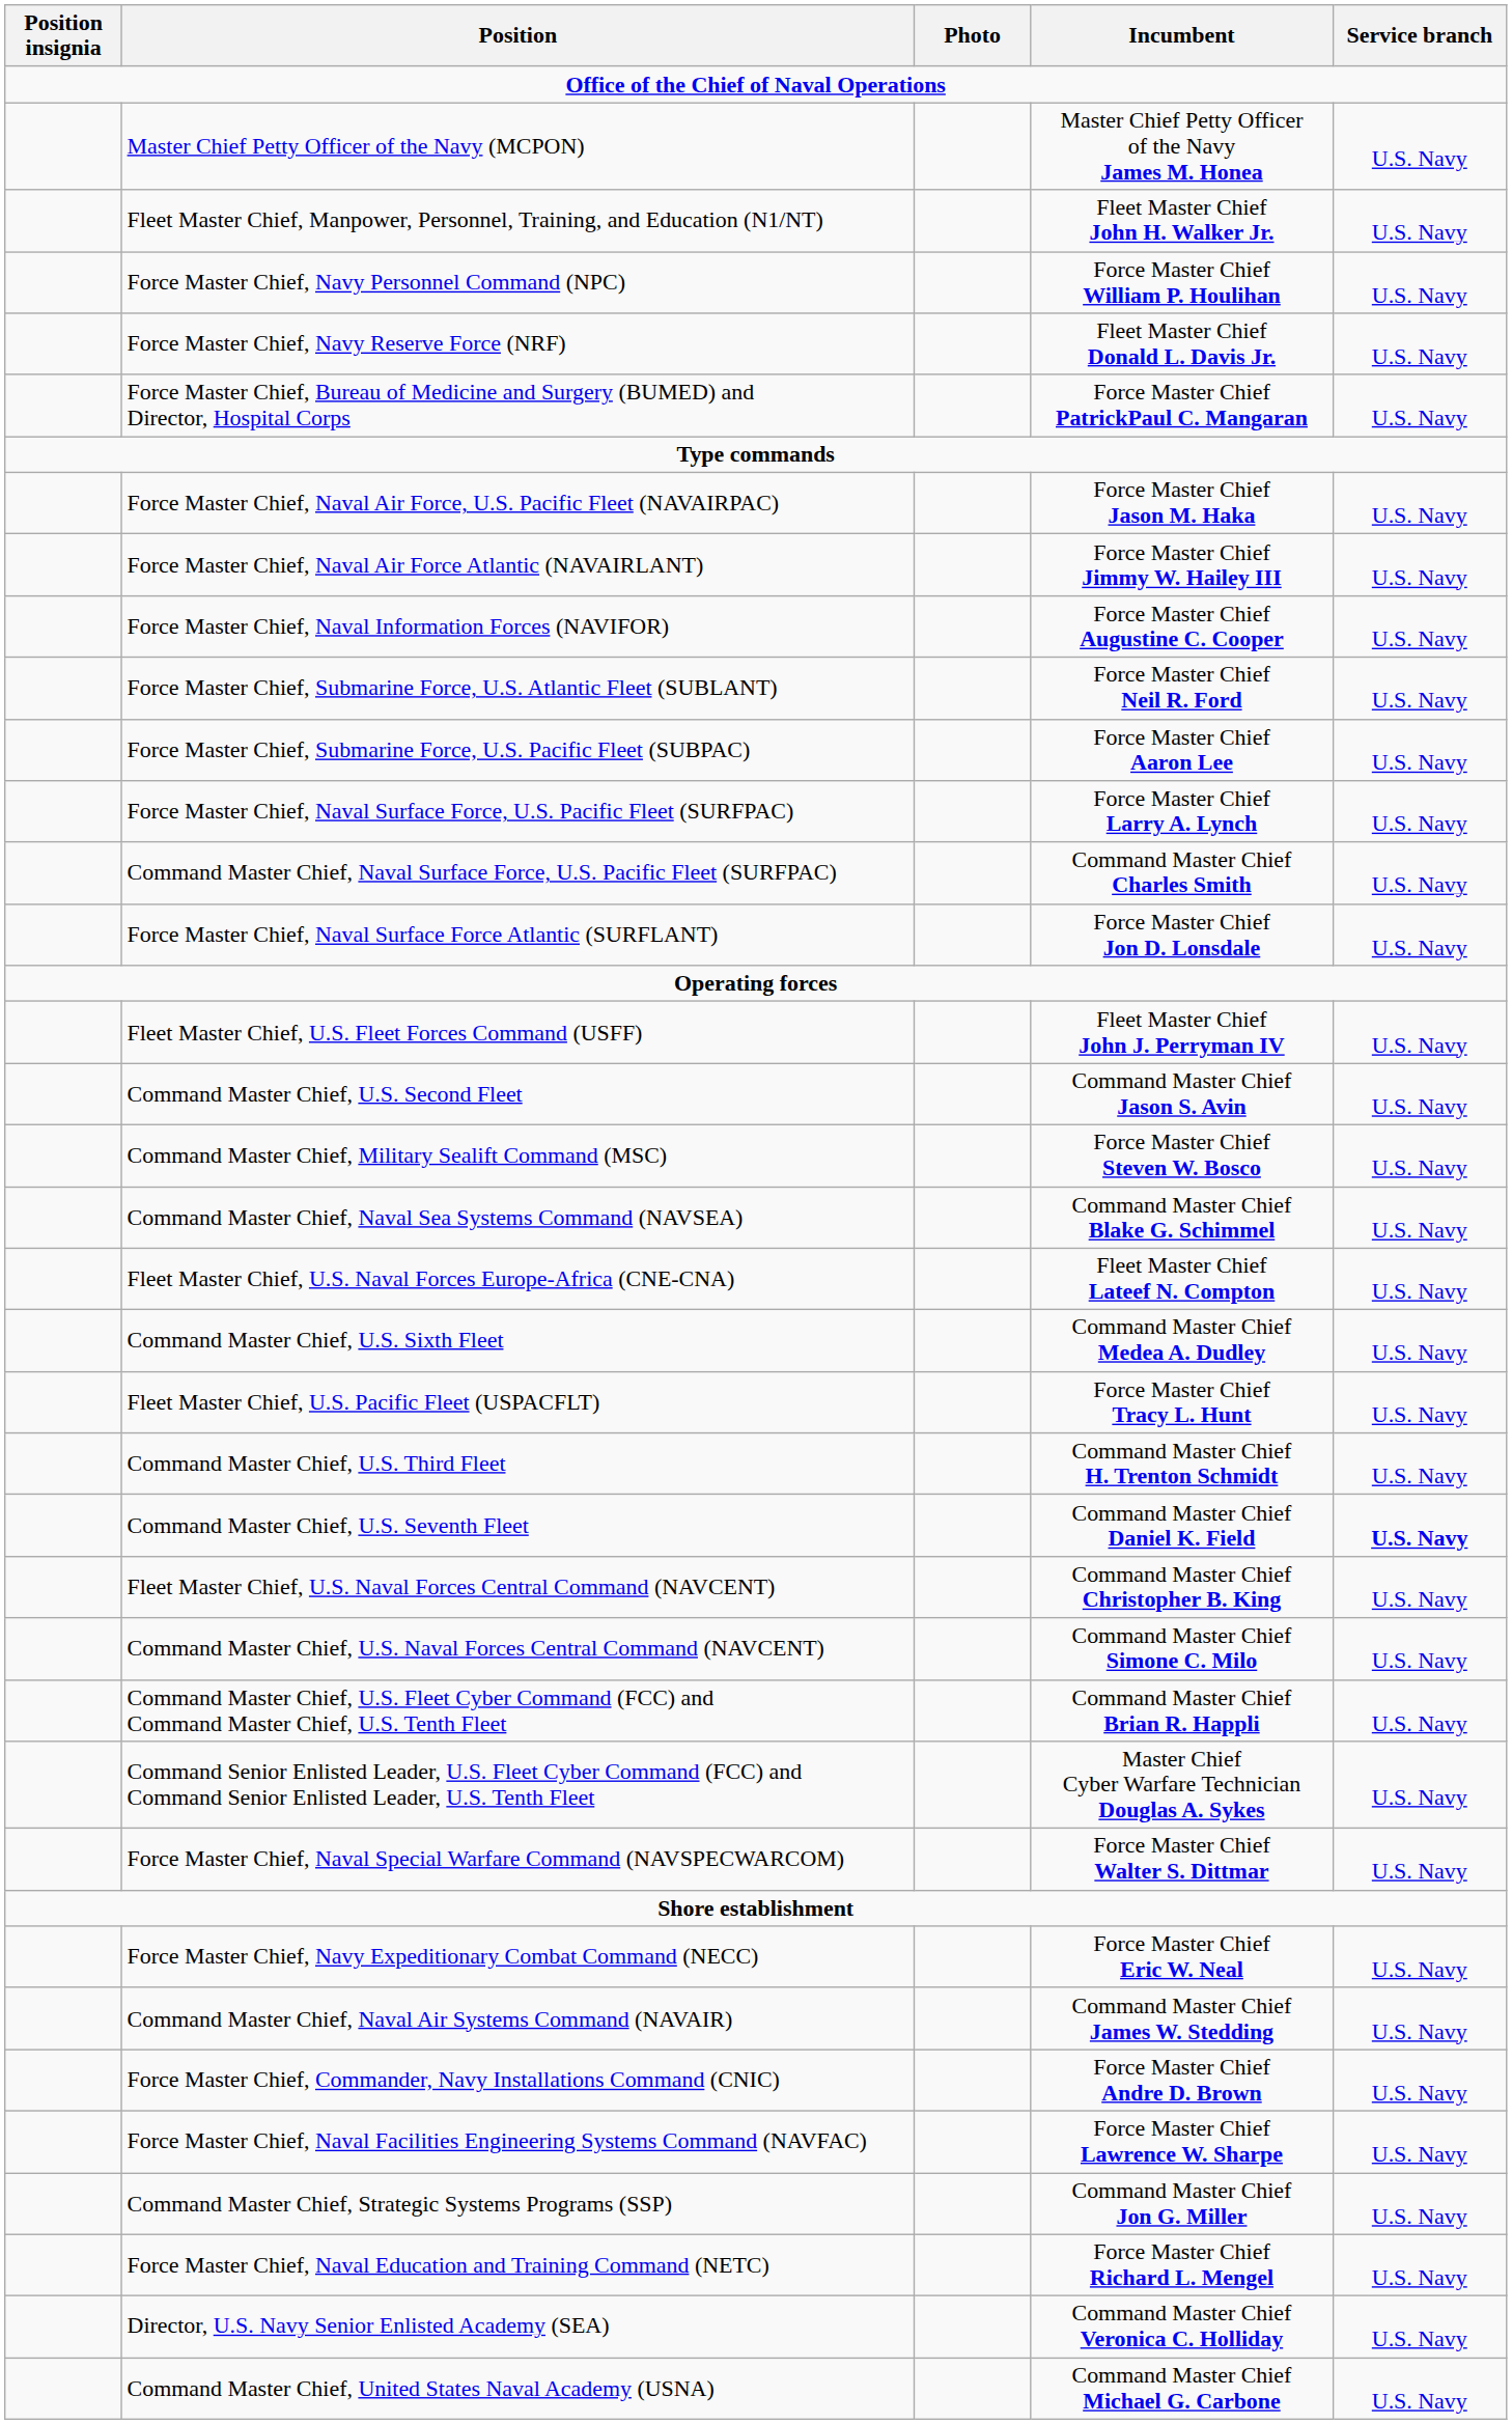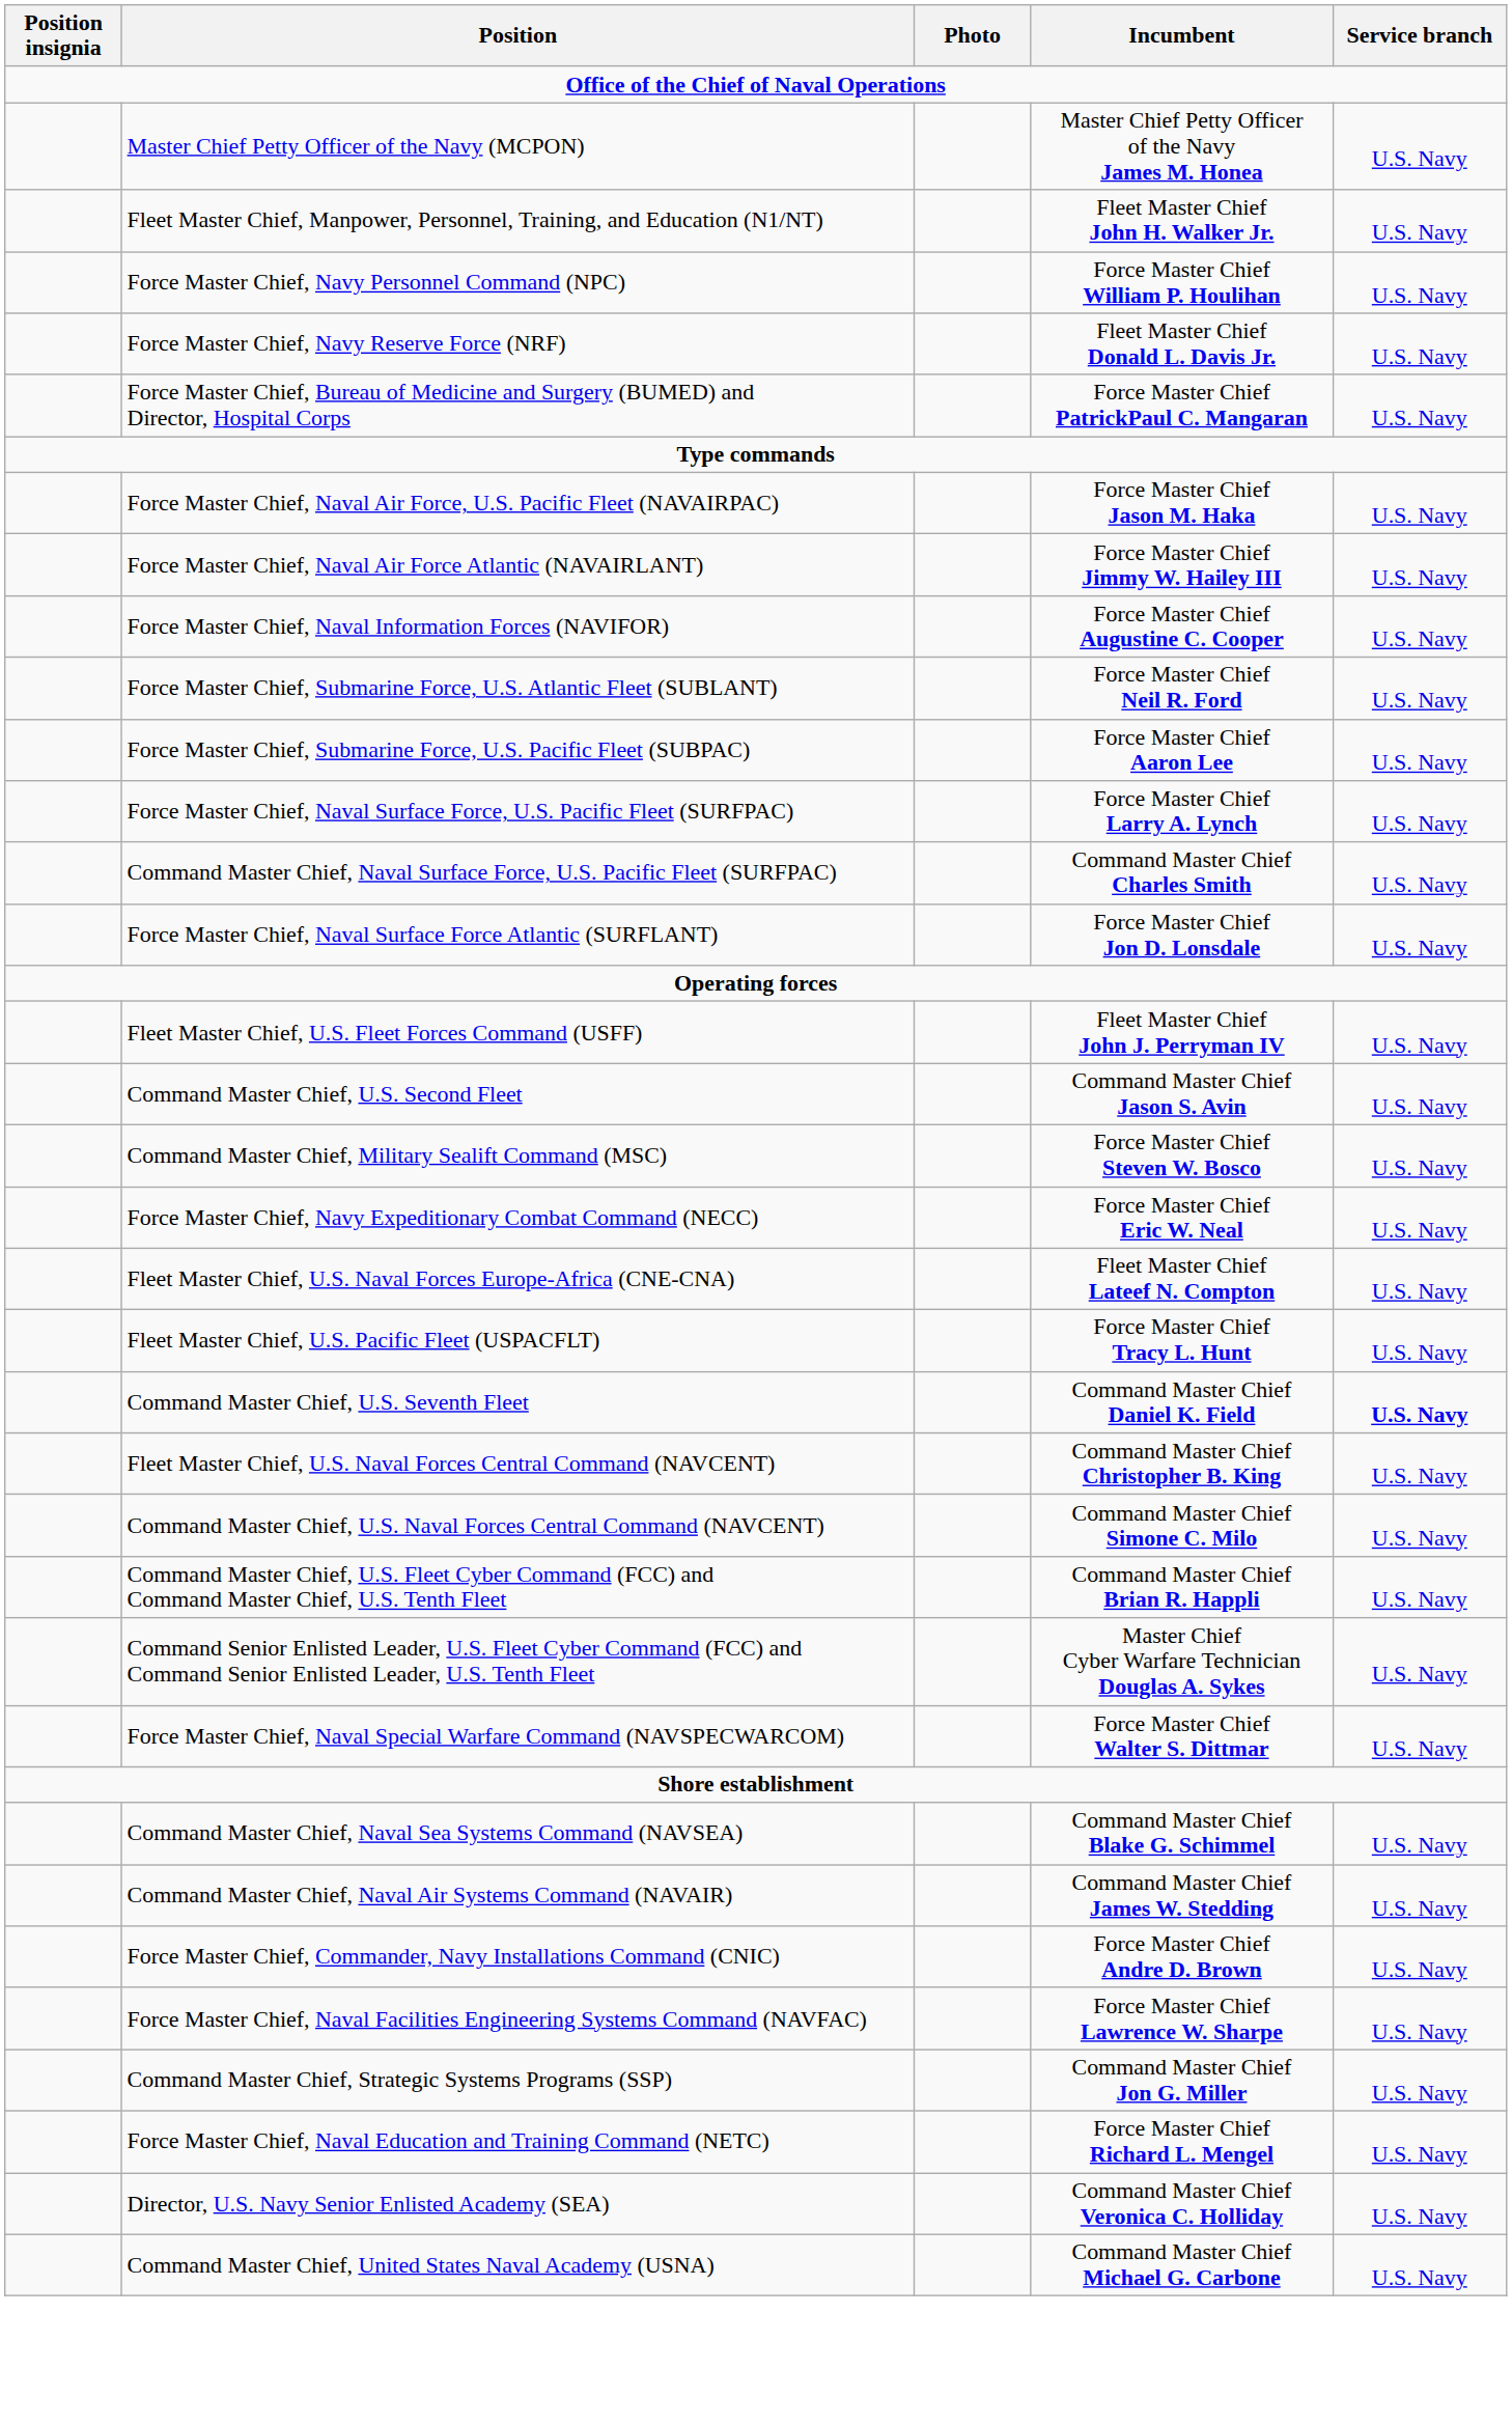rows swapped: Force Master Chief, Navy Expeditionary Combat Command (NECC) <-> Command Master Chief, Naval Sea Systems Command (NAVSEA)
- row: Command Master Chief, U.S. Sixth Fleet | Command Master Chief Medea A. Dudley | U.S. Navy
- row: Command Master Chief, U.S. Third Fleet | Command Master Chief H. Trenton Schmidt | U.S. Navy
